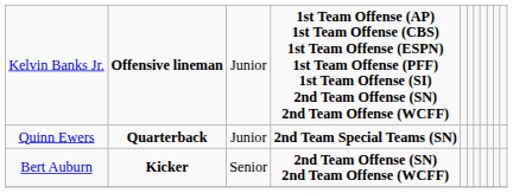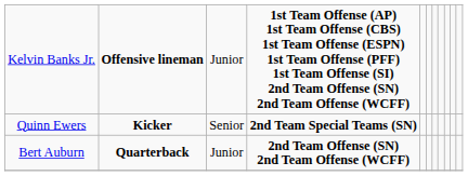Quinn Ewers | column 2: Quarterback -> Kicker
Quinn Ewers | column 3: Junior -> Senior
Bert Auburn | column 2: Kicker -> Quarterback
Bert Auburn | column 3: Senior -> Junior
